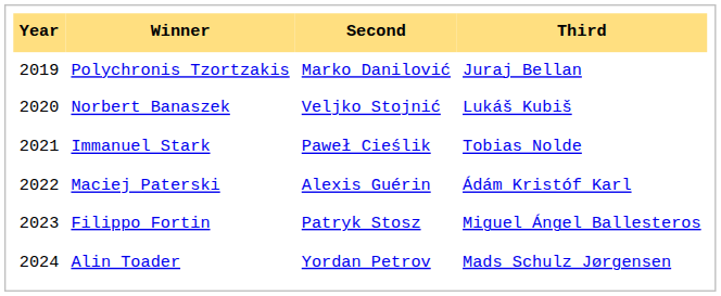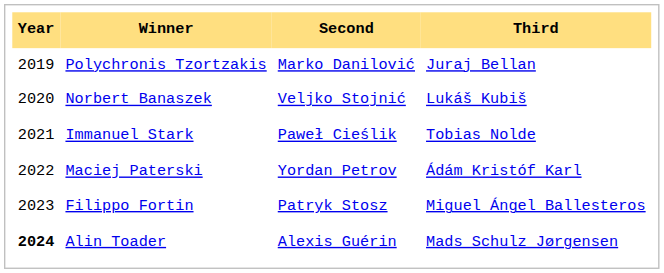Maciej Paterski | Second: Alexis Guérin -> Yordan Petrov
Alin Toader | Year: normal -> bold
Alin Toader | Second: Yordan Petrov -> Alexis Guérin
